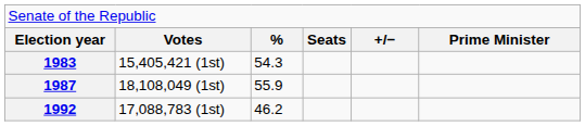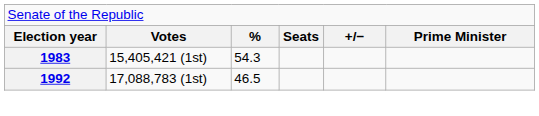- row: 1987 | 18,108,049 (1st) | 55.9
1992 | column 3: 46.2 -> 46.5
